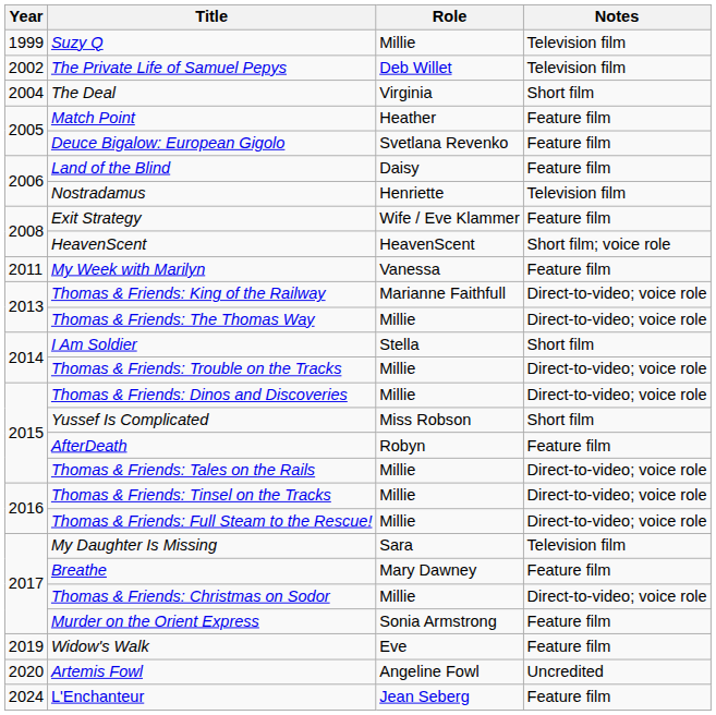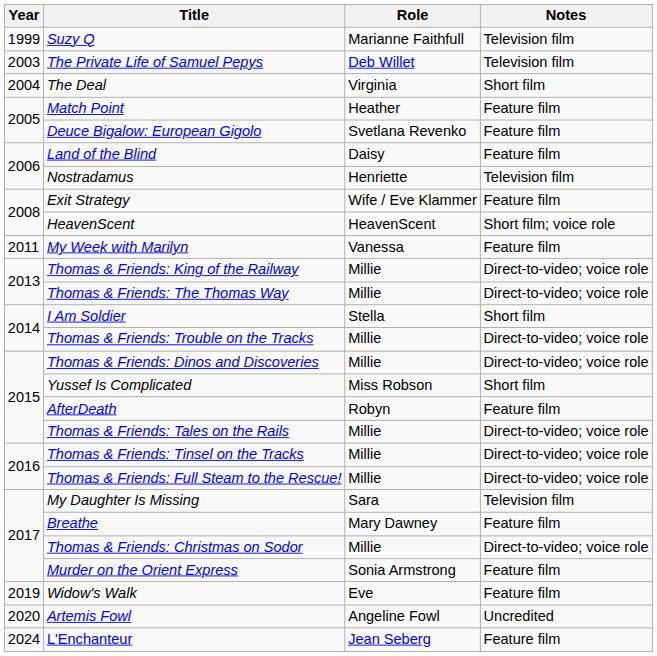Suzy Q | Role: Millie -> Marianne Faithfull
The Private Life of Samuel Pepys | Year: 2002 -> 2003
Thomas & Friends: King of the Railway | Role: Marianne Faithfull -> Millie
